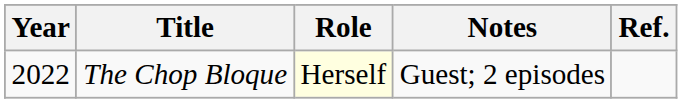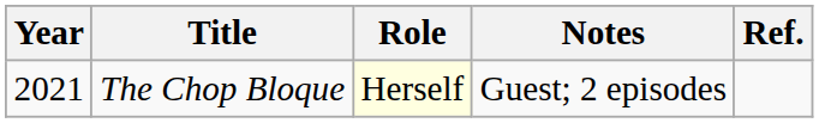The Chop Bloque | Year: 2022 -> 2021
